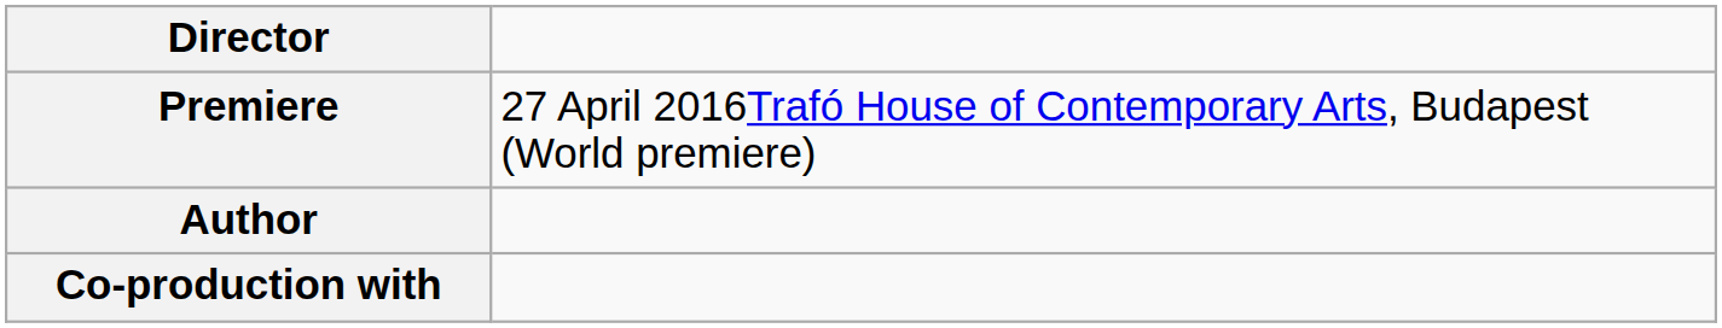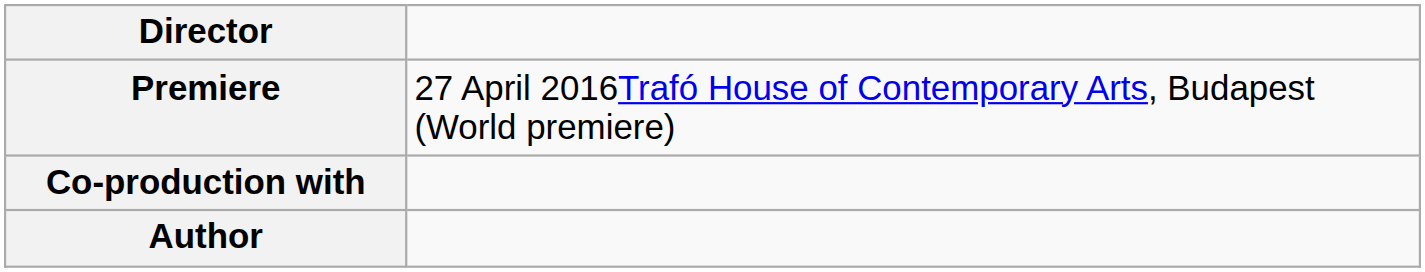rows swapped: Co-production with <-> Author
